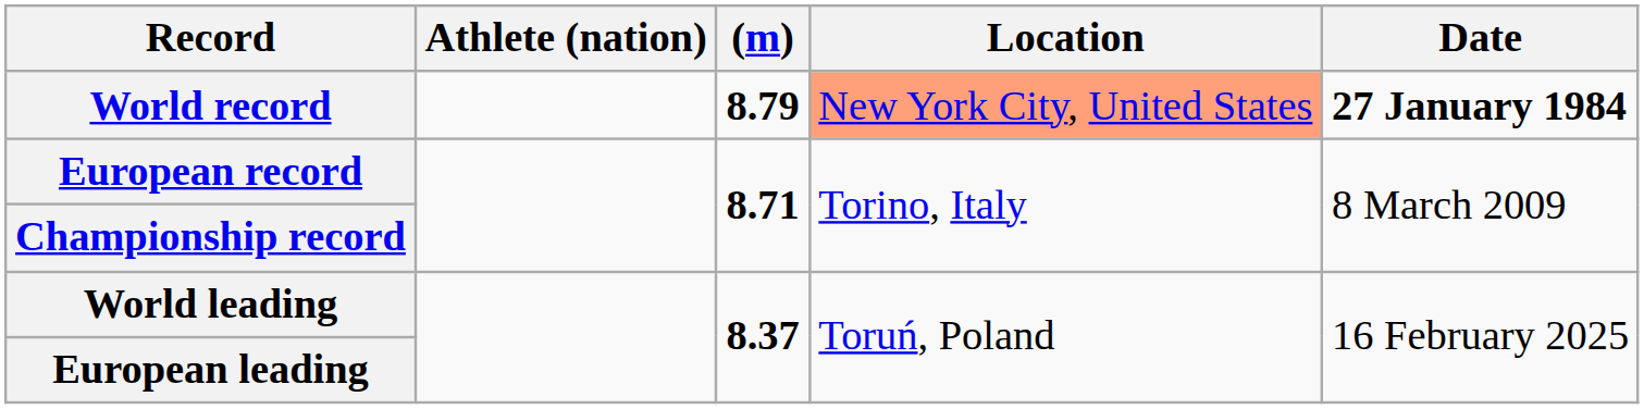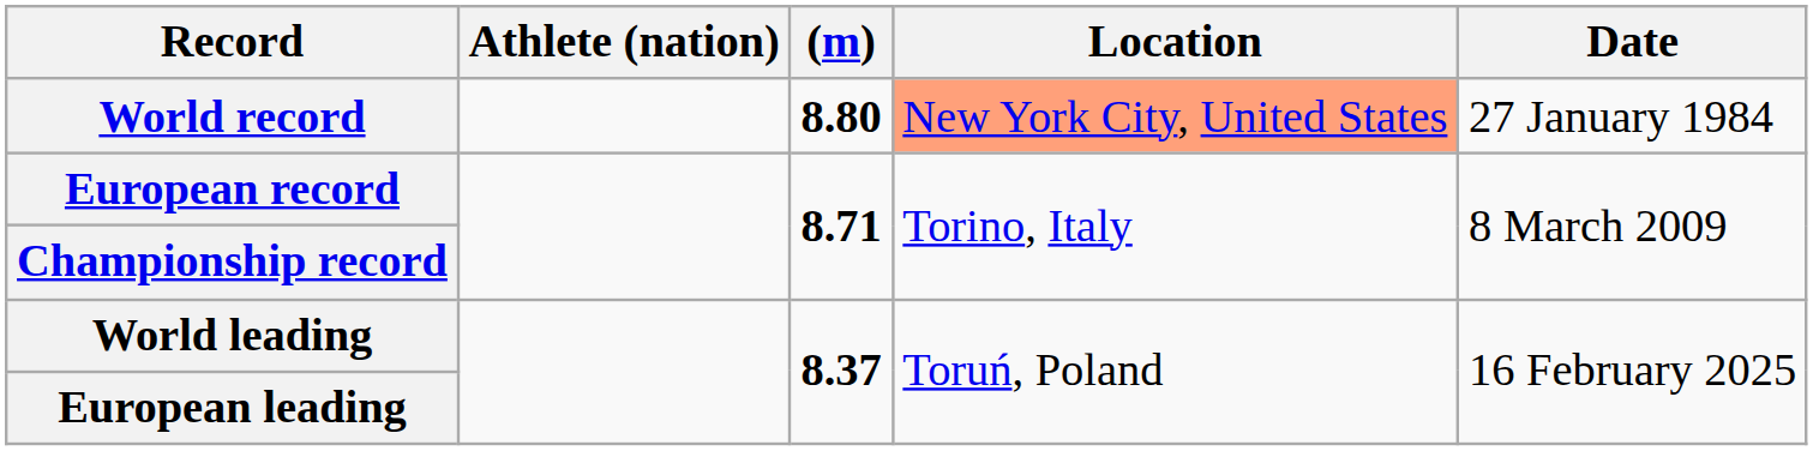World record | (m): 8.79 -> 8.80
World record | Date: bold -> normal
